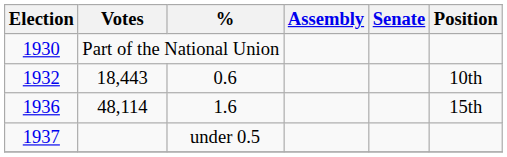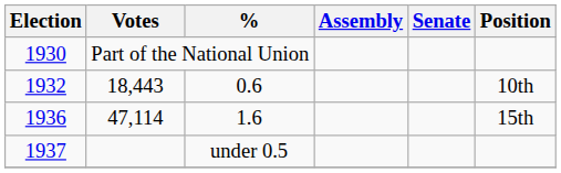1.6 | Votes: 48,114 -> 47,114
